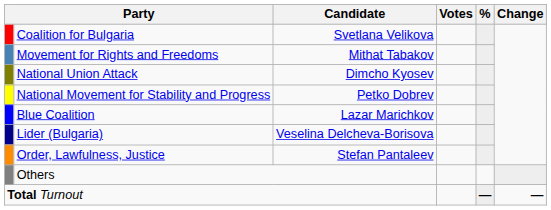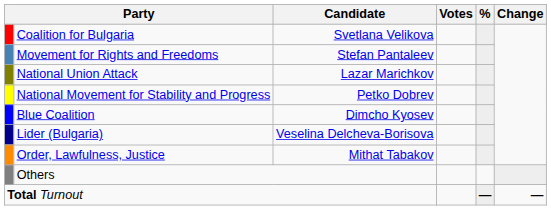Movement for Rights and Freedoms | Candidate: Mithat Tabakov -> Stefan Pantaleev
National Union Attack | Candidate: Dimcho Kyosev -> Lazar Marichkov
Blue Coalition | Candidate: Lazar Marichkov -> Dimcho Kyosev
Order, Lawfulness, Justice | Candidate: Stefan Pantaleev -> Mithat Tabakov
